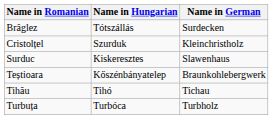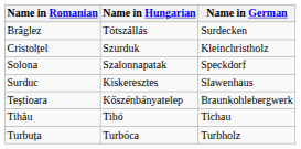+ row: Solona | Szalonnapatak | Speckdorf
